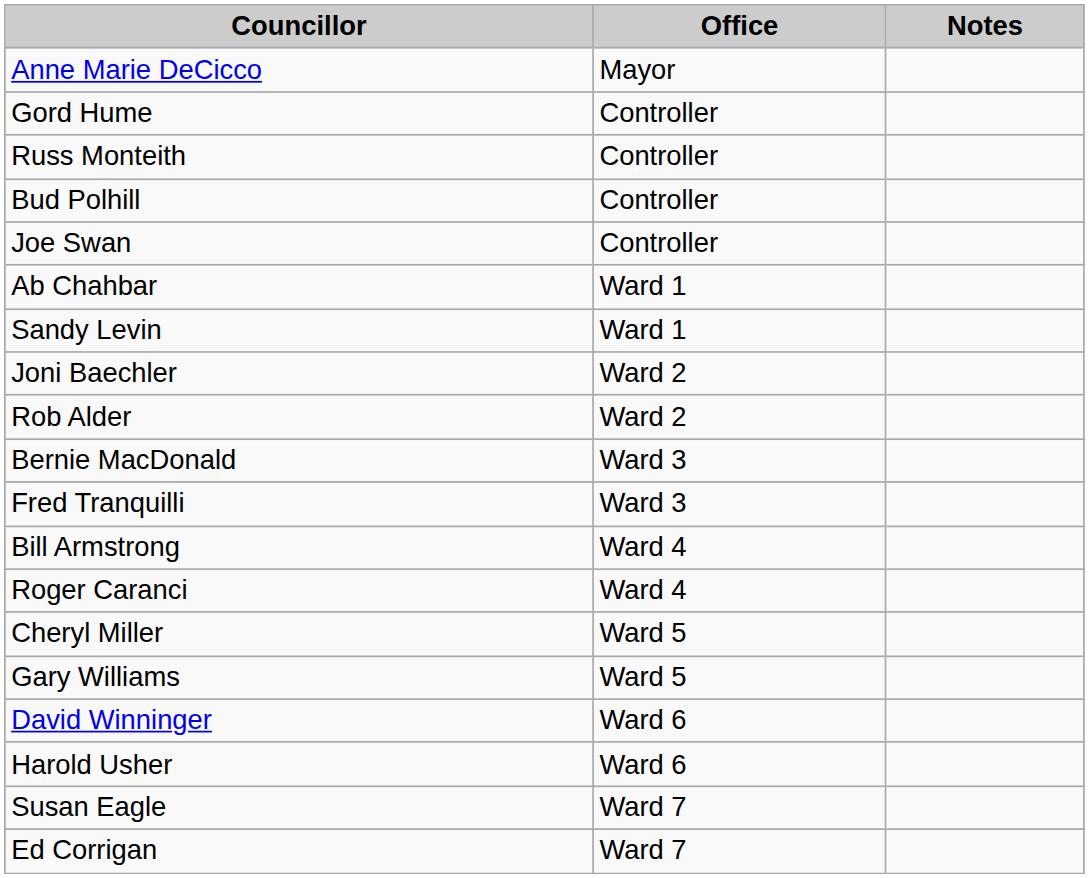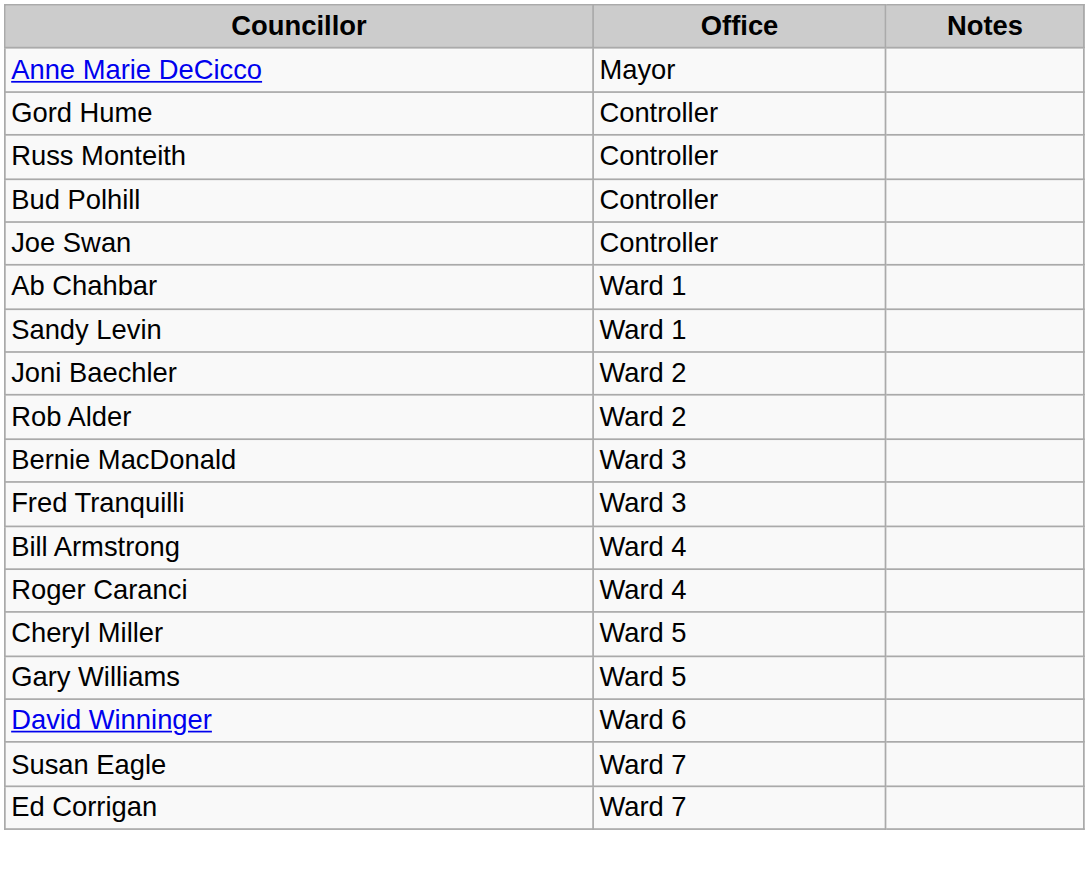- row: Harold Usher | Ward 6
